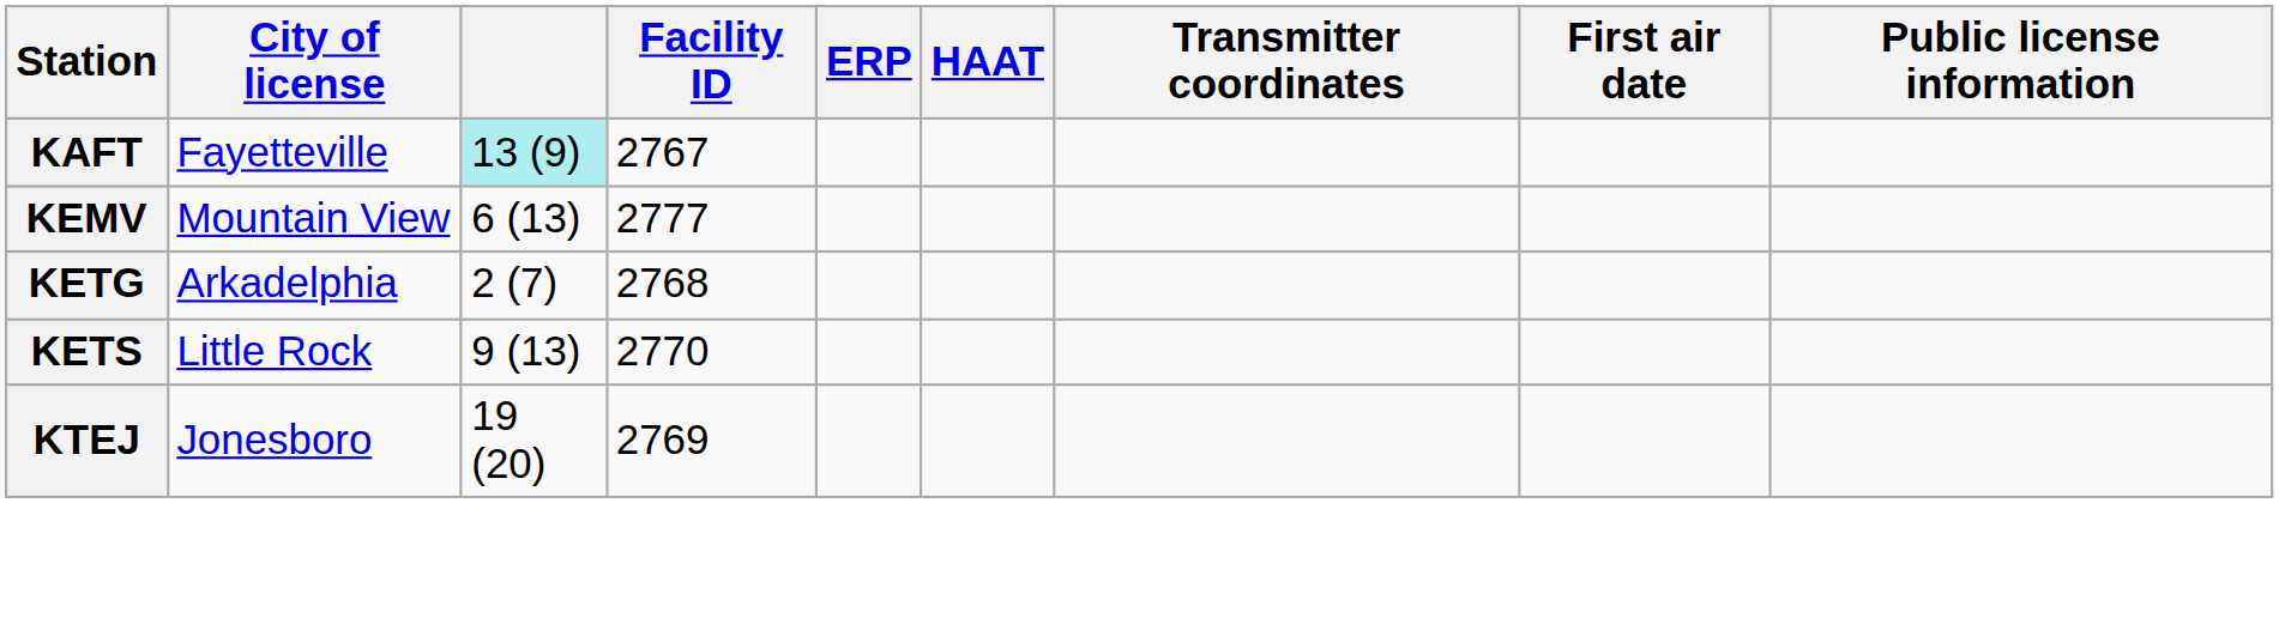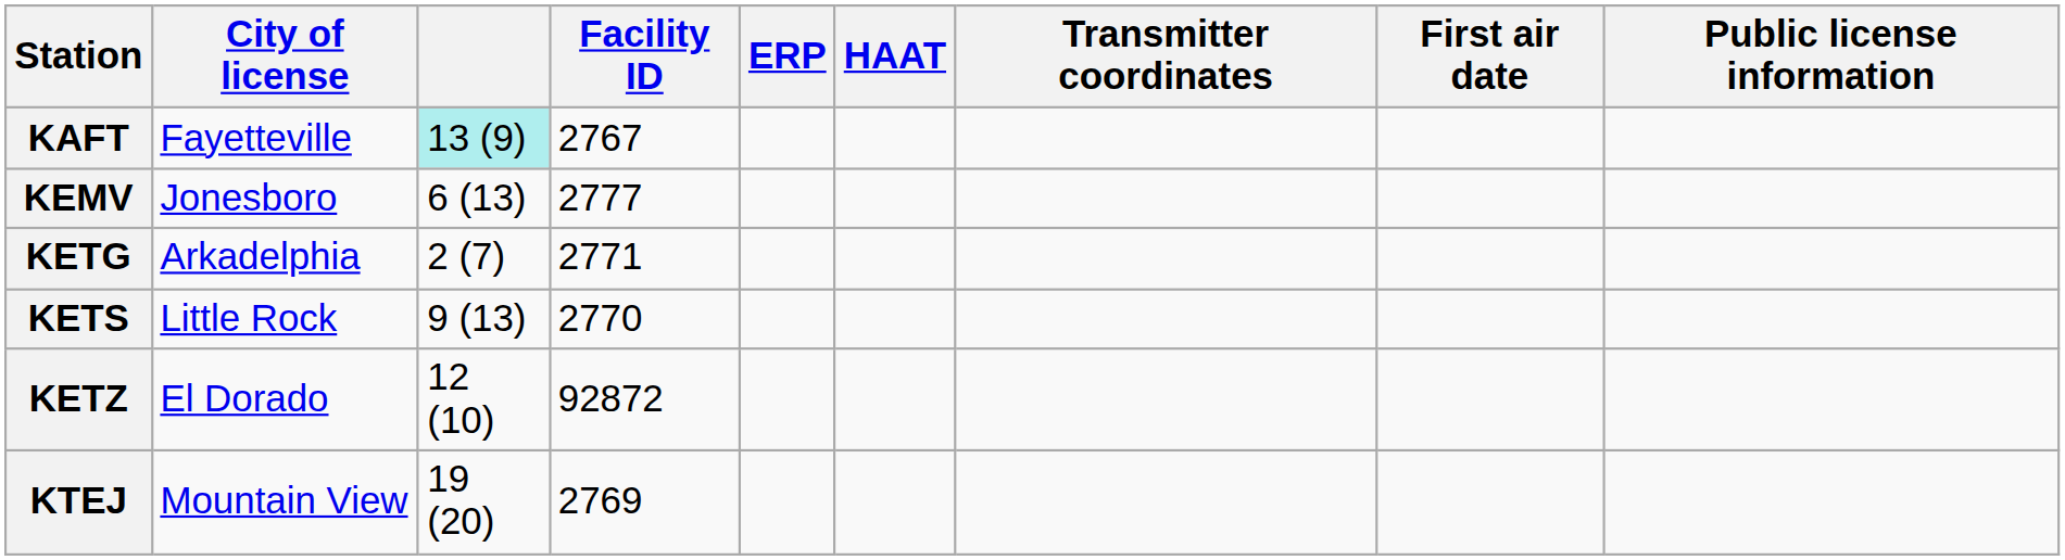KEMV | City of license: Mountain View -> Jonesboro
KETG | Facility ID: 2768 -> 2771
+ row: KETZ | El Dorado | 12 (10) | 92872
KTEJ | City of license: Jonesboro -> Mountain View
